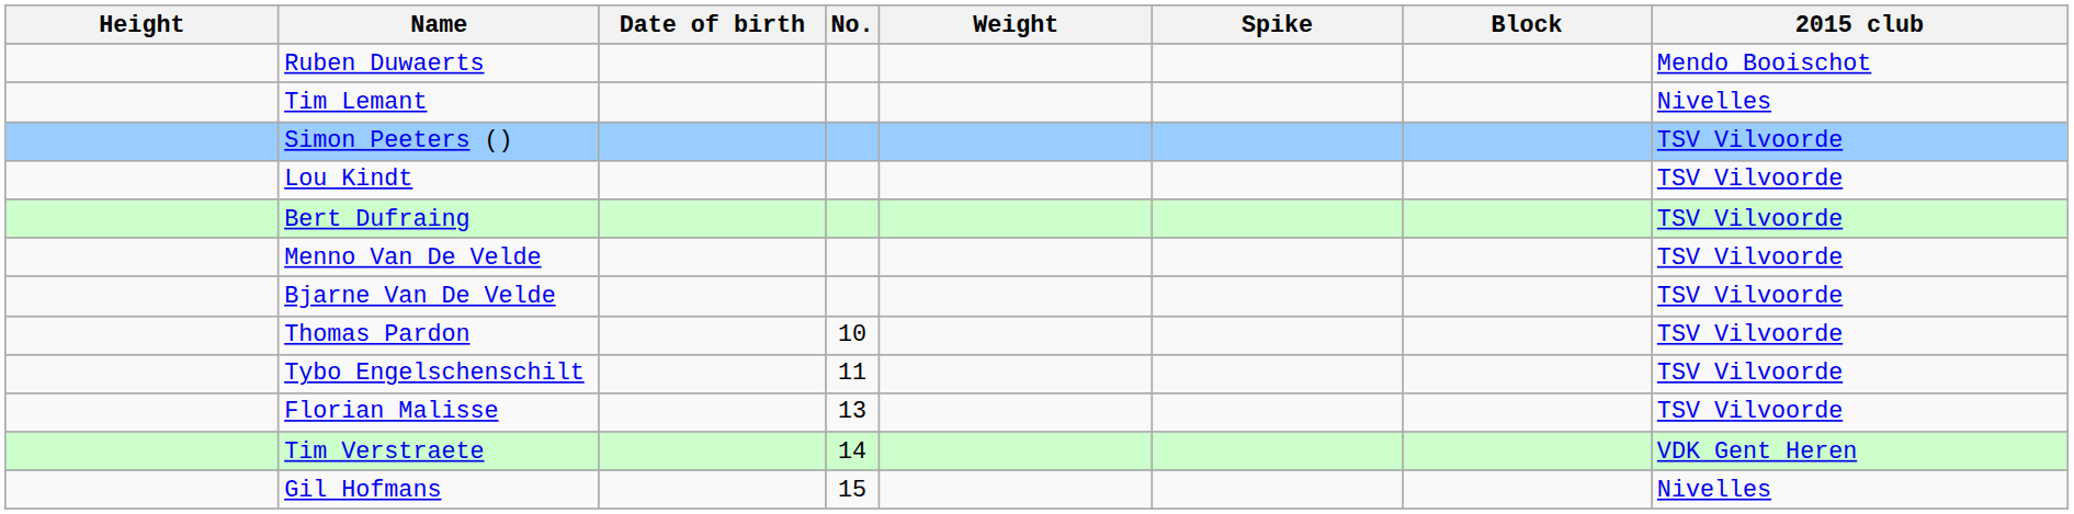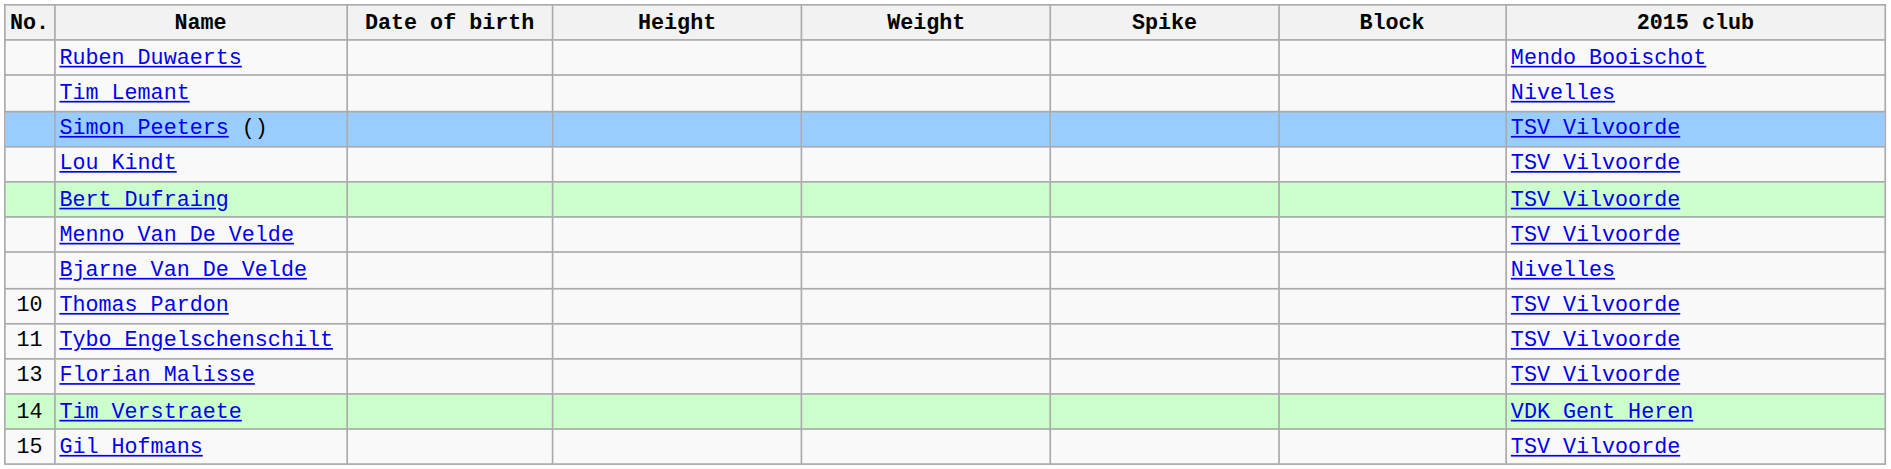columns swapped: No. <-> Height
Bjarne Van De Velde | 2015 club: TSV Vilvoorde -> Nivelles
Gil Hofmans | 2015 club: Nivelles -> TSV Vilvoorde
